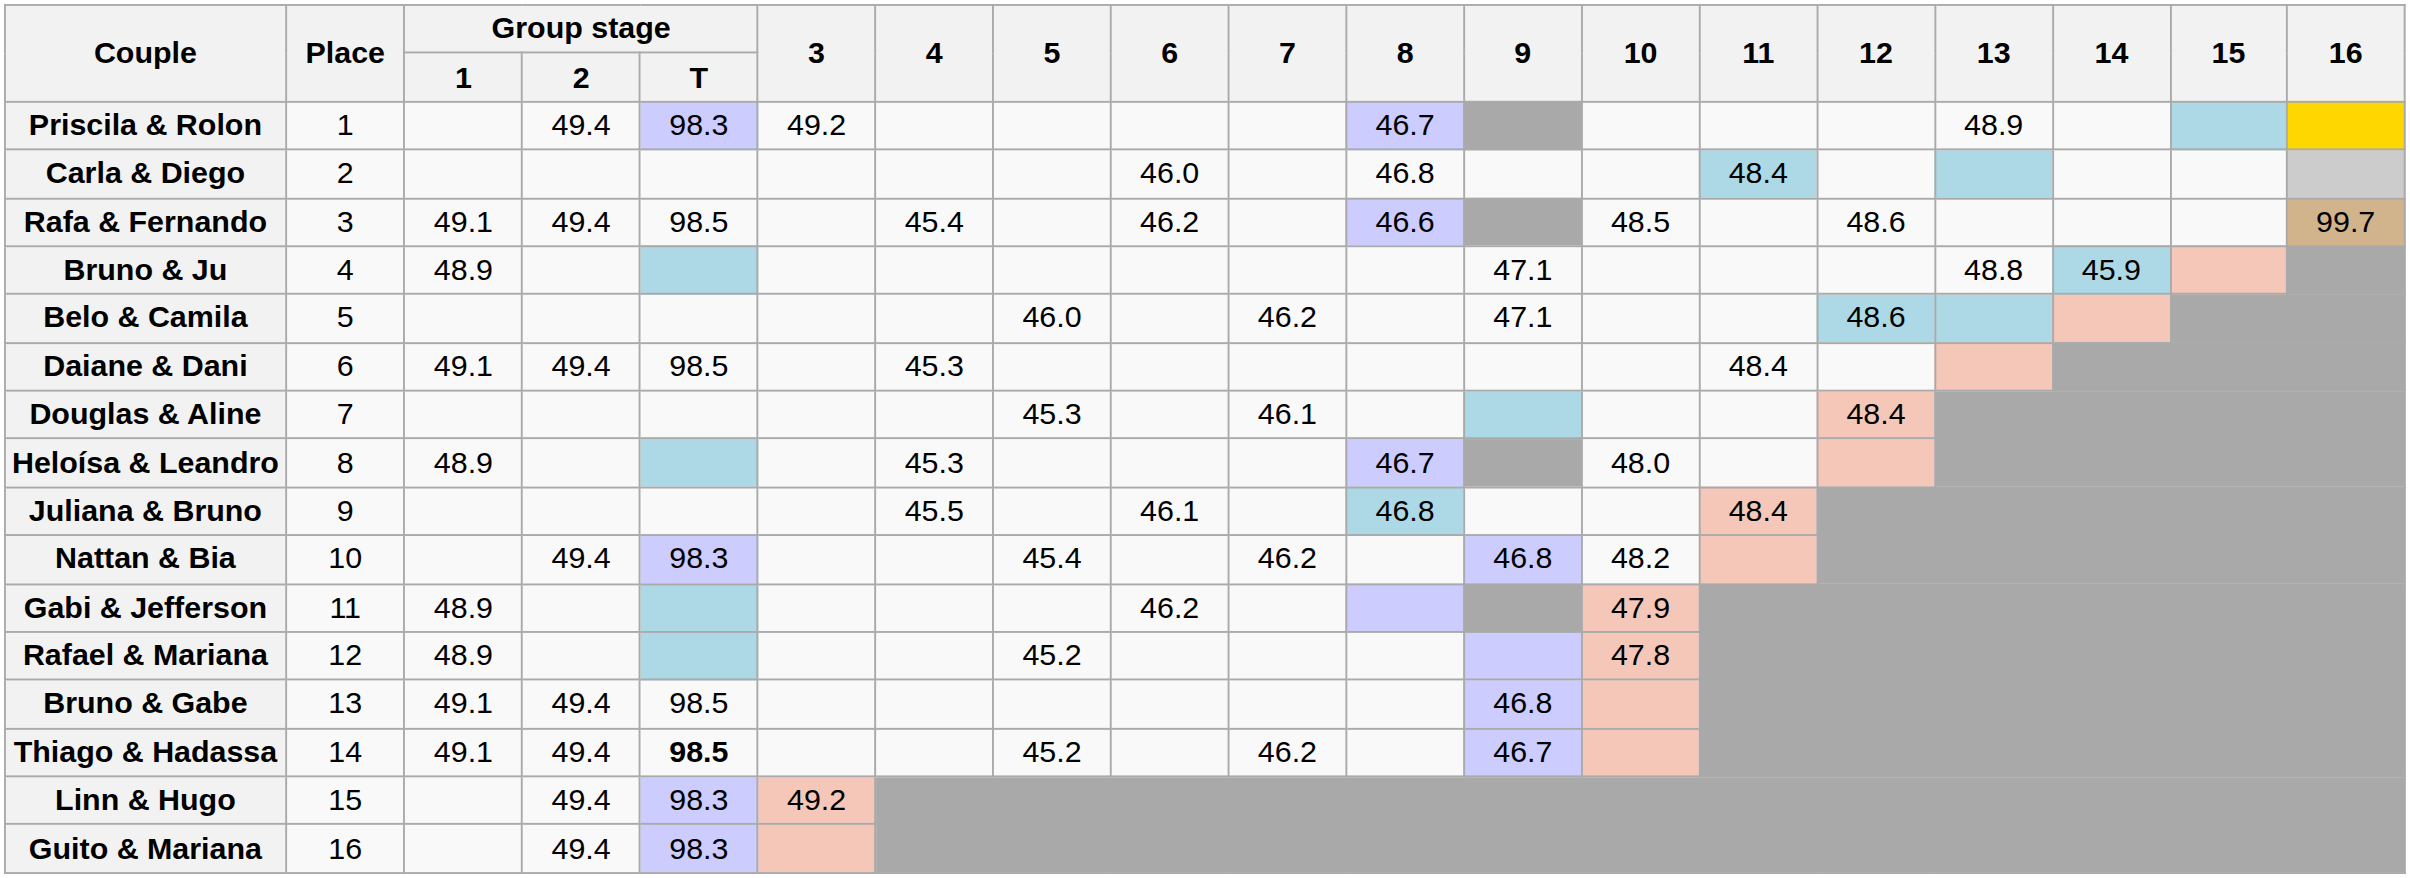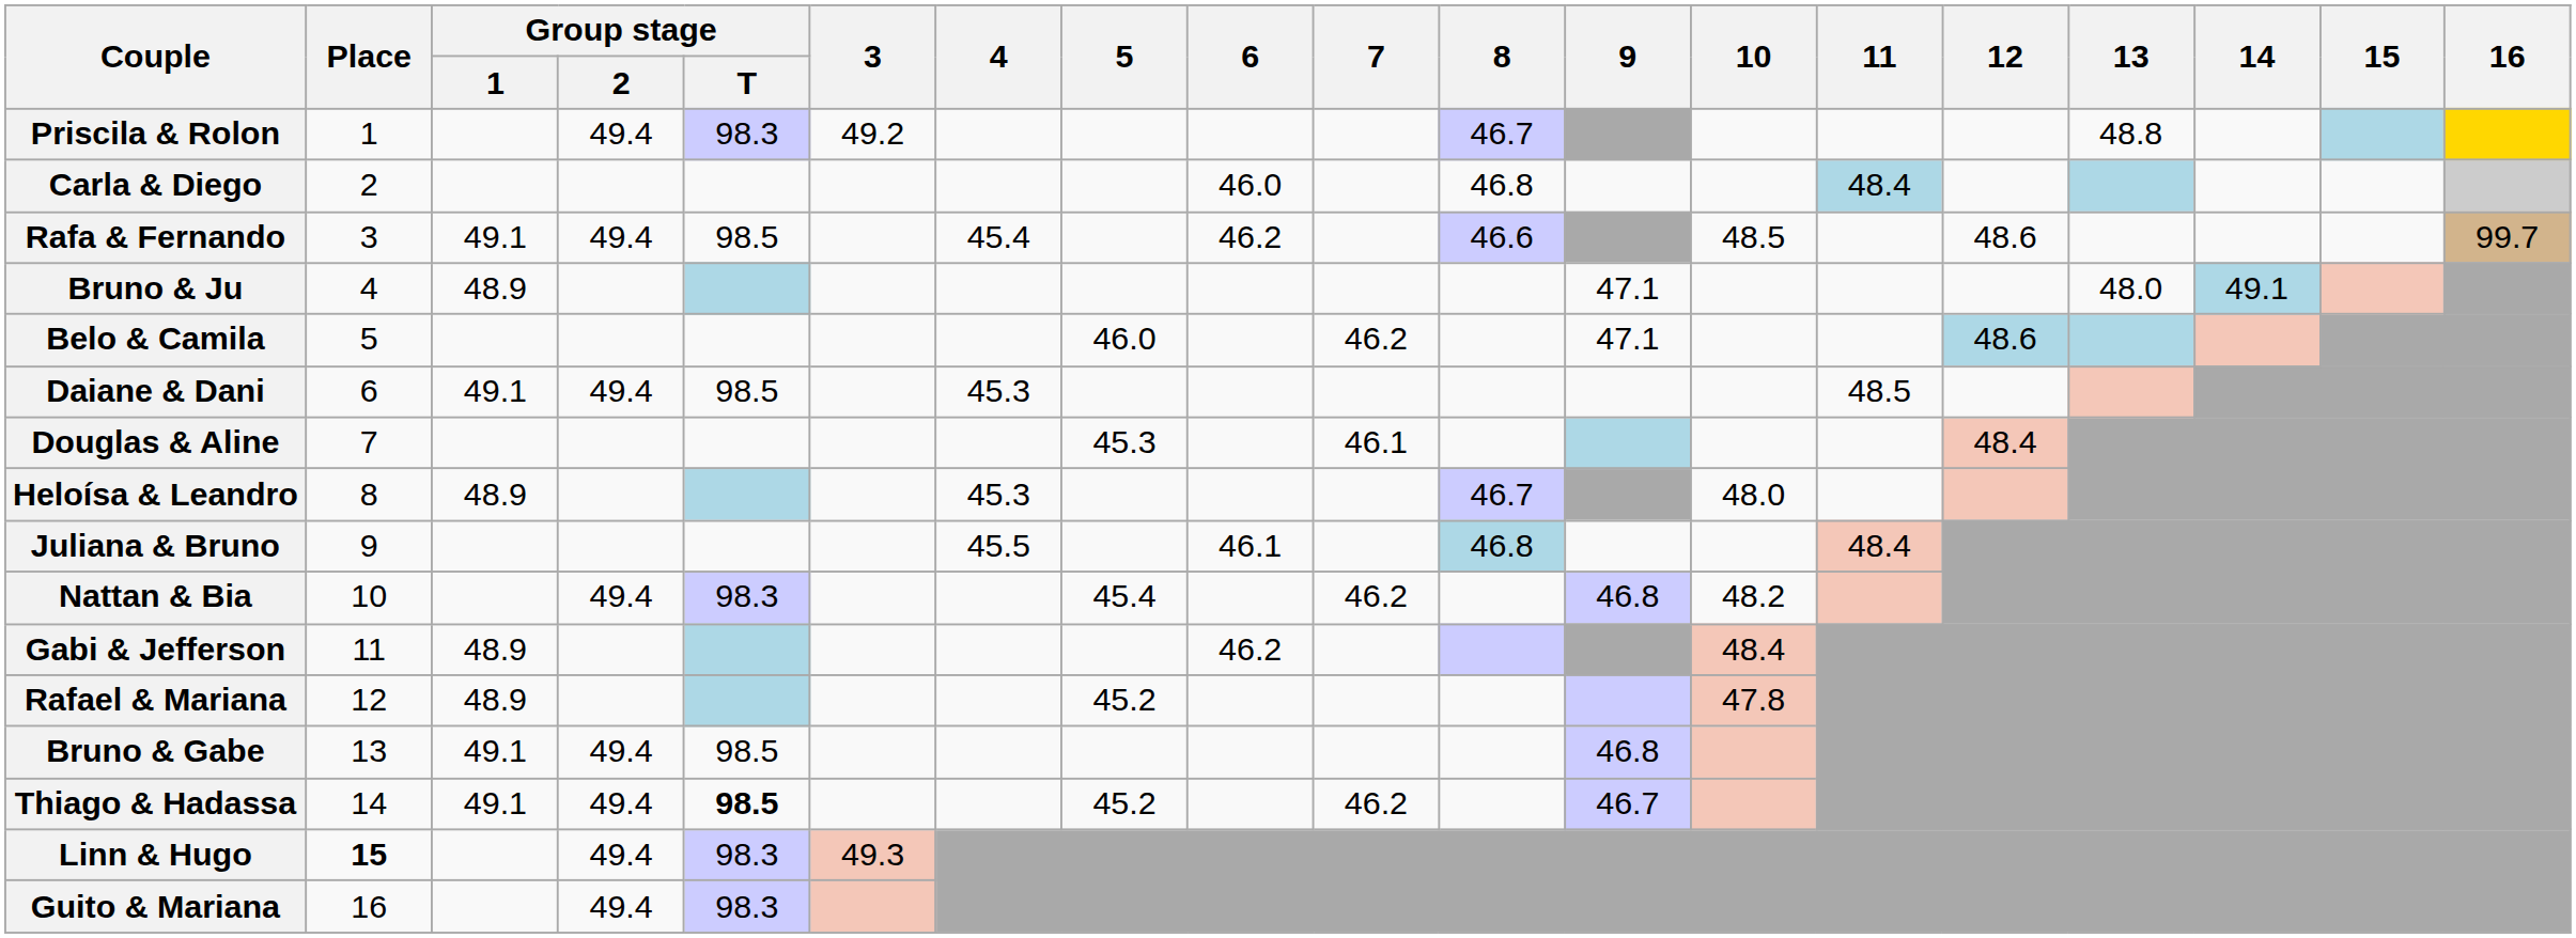Priscila & Rolon | 13: 48.9 -> 48.8
Bruno & Ju | 13: 48.8 -> 48.0
Bruno & Ju | 14: 45.9 -> 49.1
Daiane & Dani | 11: 48.4 -> 48.5
Gabi & Jefferson | 10: 47.9 -> 48.4
Linn & Hugo | Place: normal -> bold
Linn & Hugo | 3: 49.2 -> 49.3
